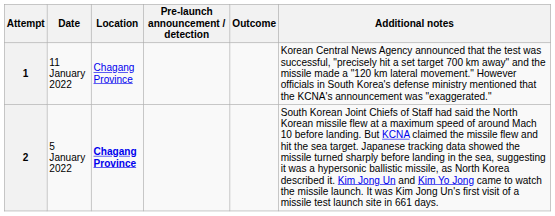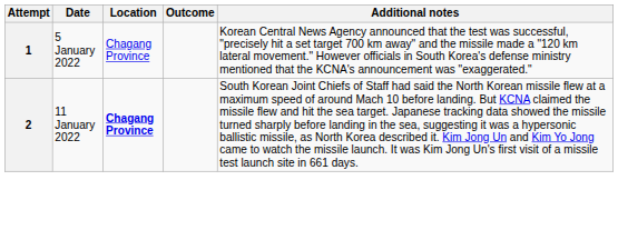- column: Pre-launch announcement / detection
1 | Date: 11 January 2022 -> 5 January 2022
2 | Date: 5 January 2022 -> 11 January 2022
